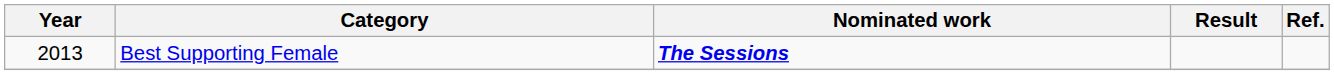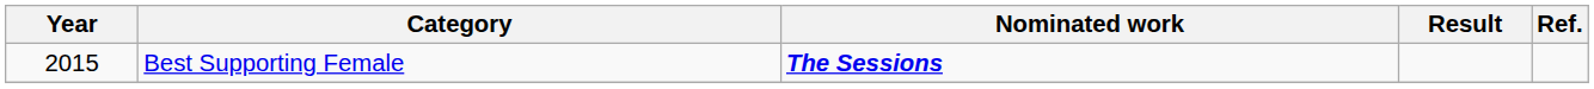Best Supporting Female | Year: 2013 -> 2015
